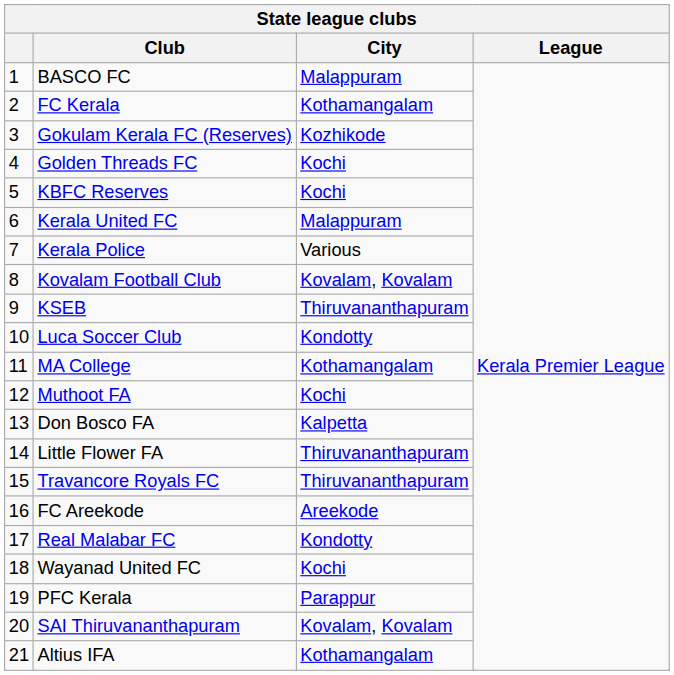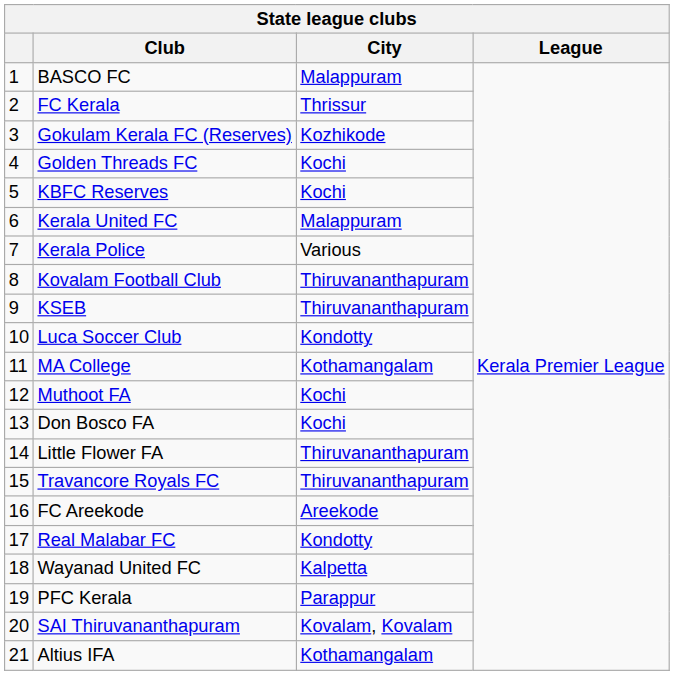FC Kerala | City: Kothamangalam -> Thrissur
Kovalam Football Club | City: Kovalam, Kovalam -> Thiruvananthapuram
Don Bosco FA | City: Kalpetta -> Kochi
Wayanad United FC | City: Kochi -> Kalpetta
